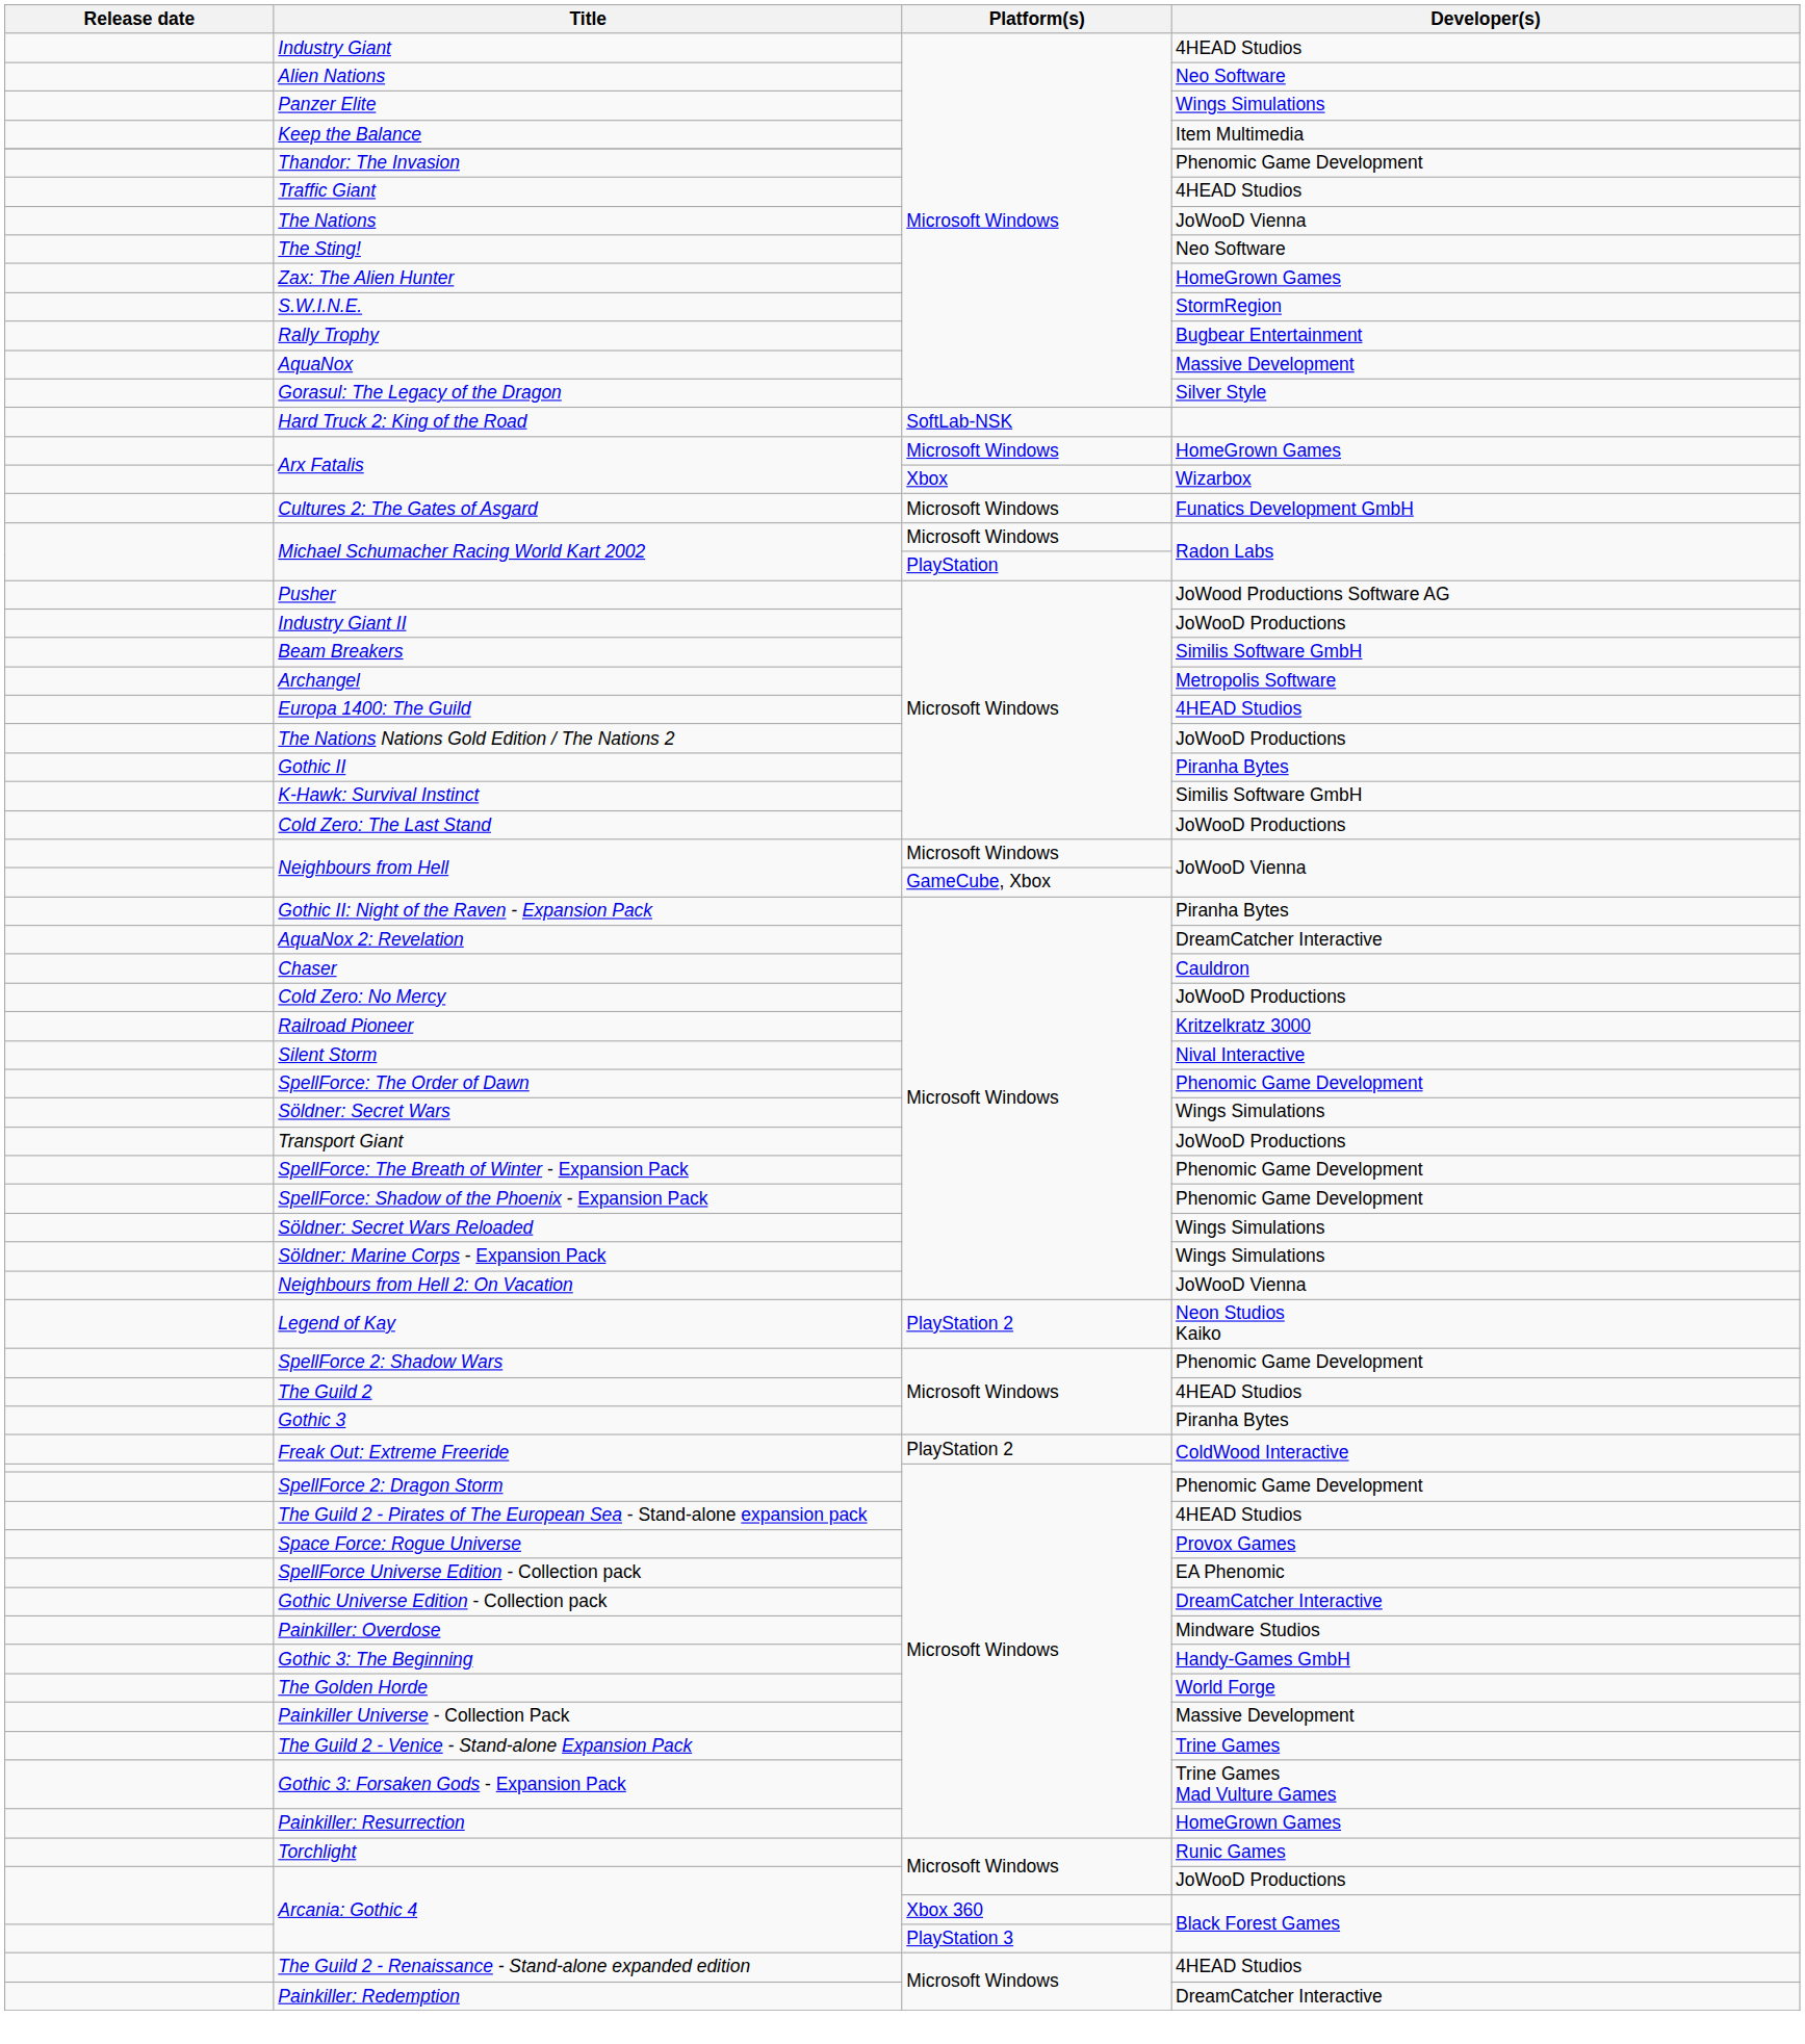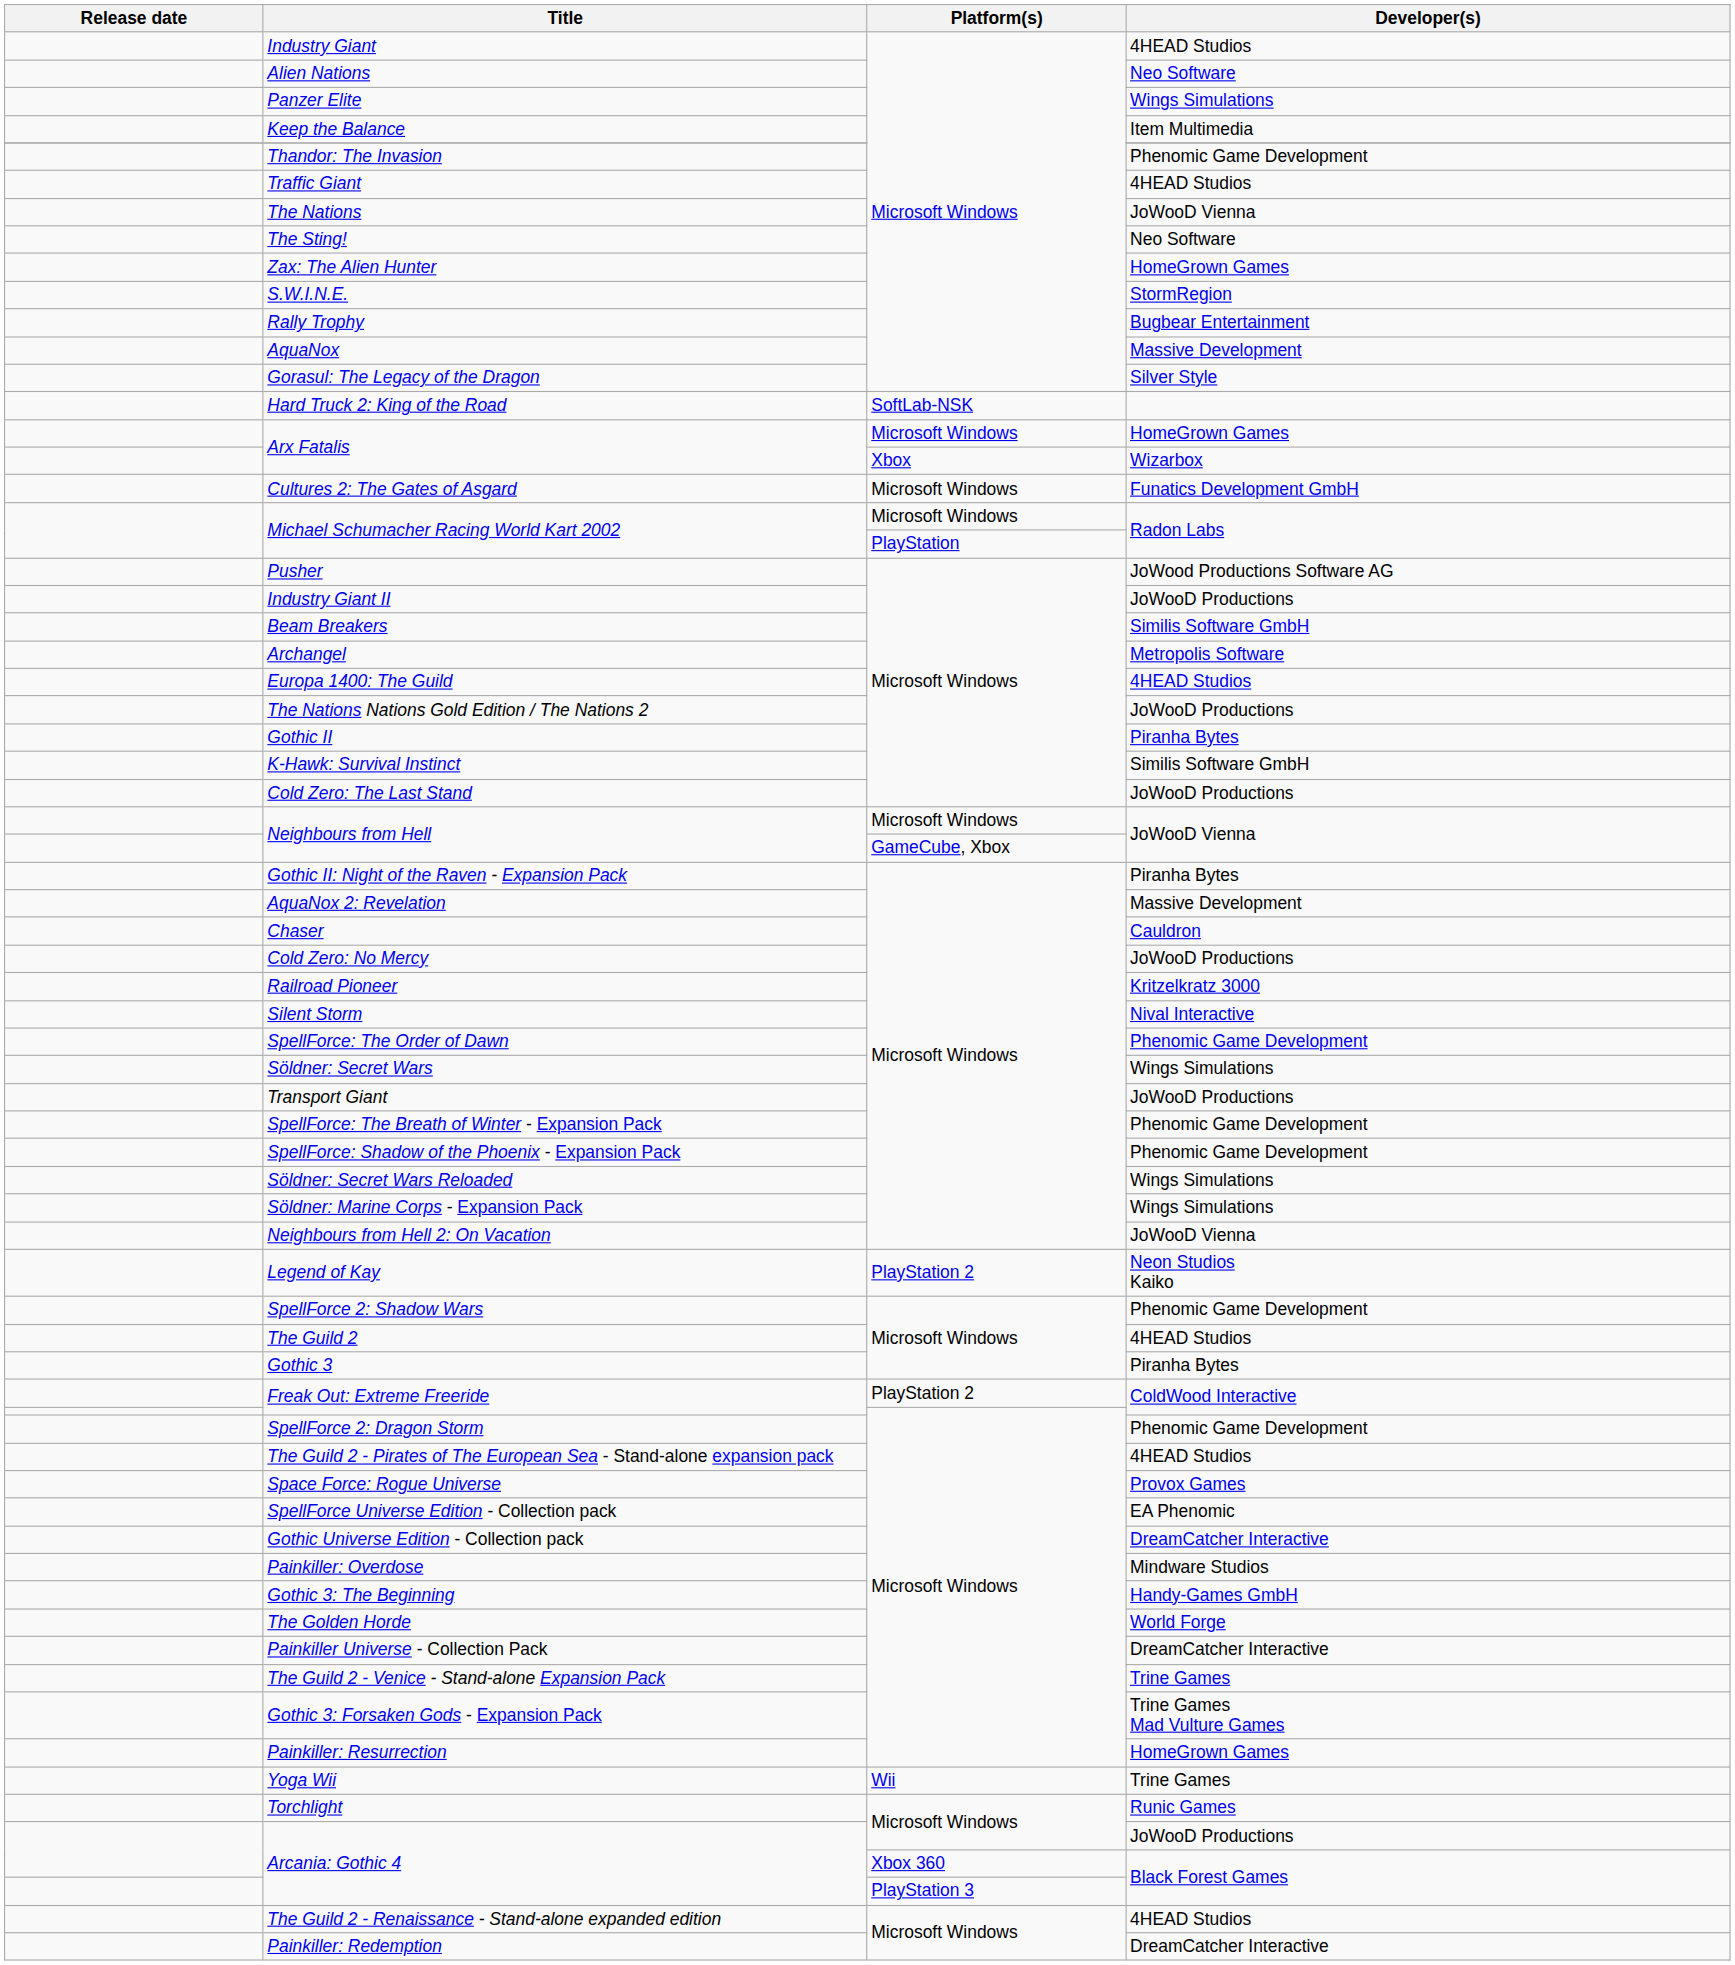AquaNox 2: Revelation | Developer(s): DreamCatcher Interactive -> Massive Development
Painkiller Universe - Collection Pack | Developer(s): Massive Development -> DreamCatcher Interactive
+ row: Yoga Wii | Wii | Trine Games
